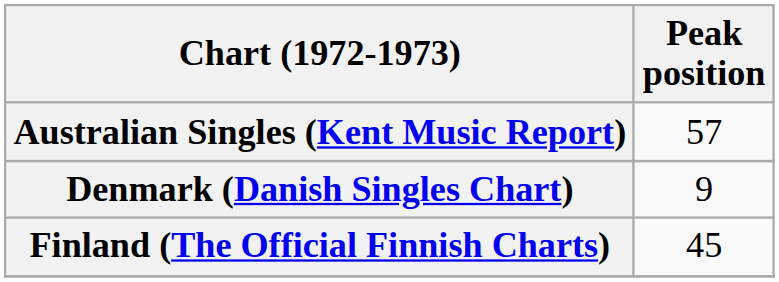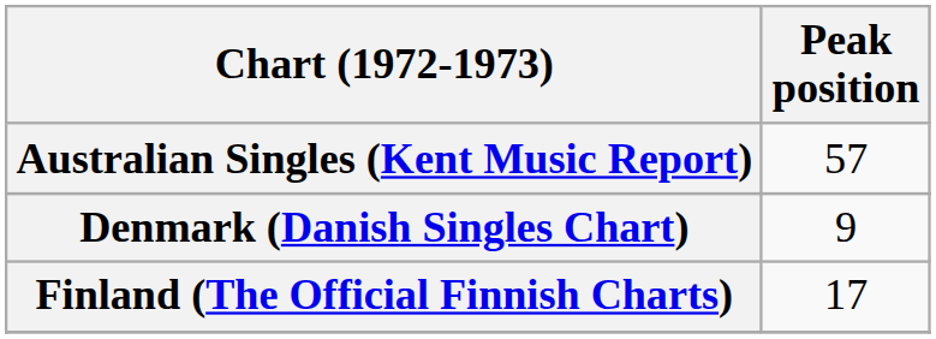Finland (The Official Finnish Charts) | Peak position: 45 -> 17
